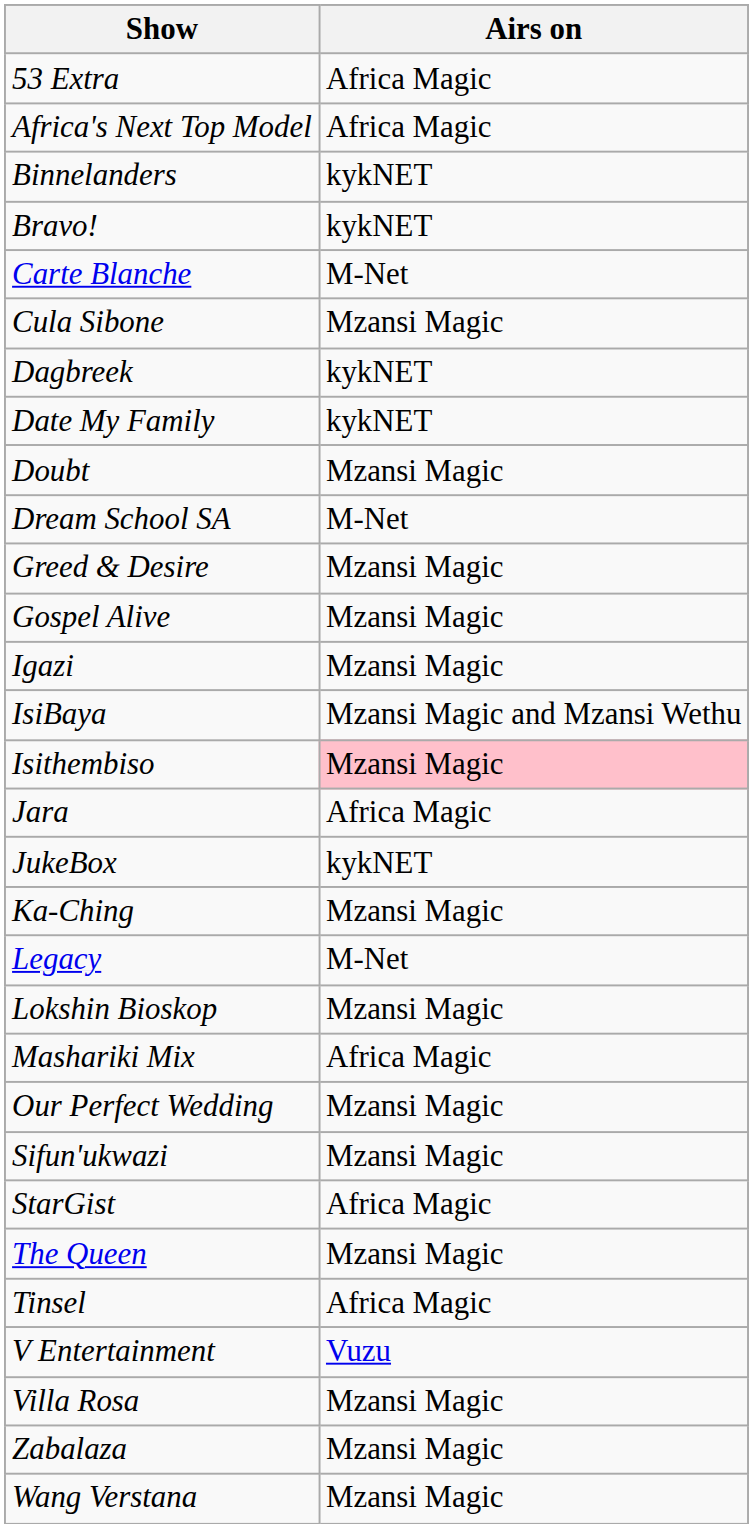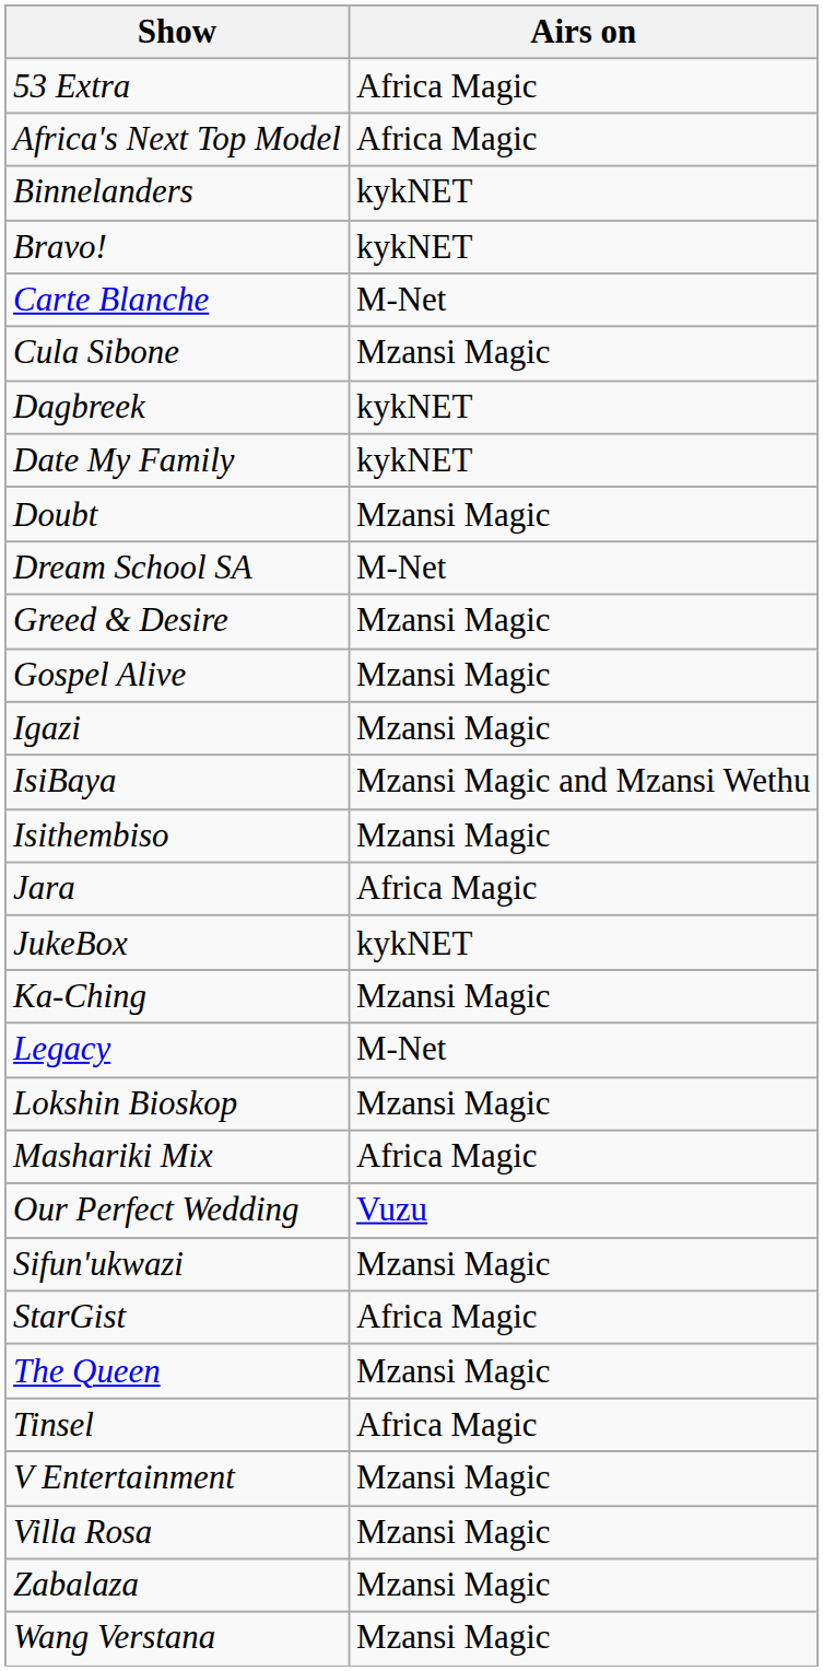Isithembiso | Airs on: pink background -> no background
Our Perfect Wedding | Airs on: Mzansi Magic -> Vuzu
V Entertainment | Airs on: Vuzu -> Mzansi Magic
